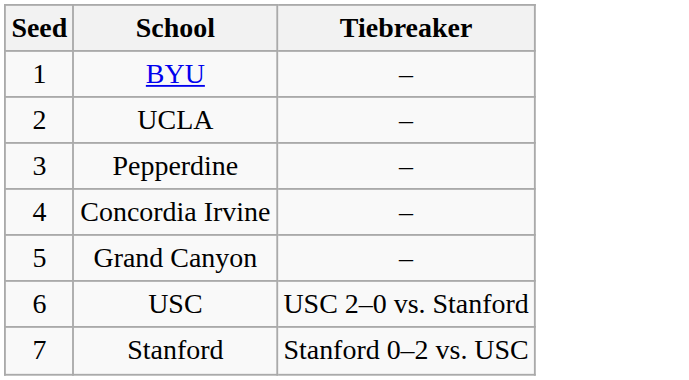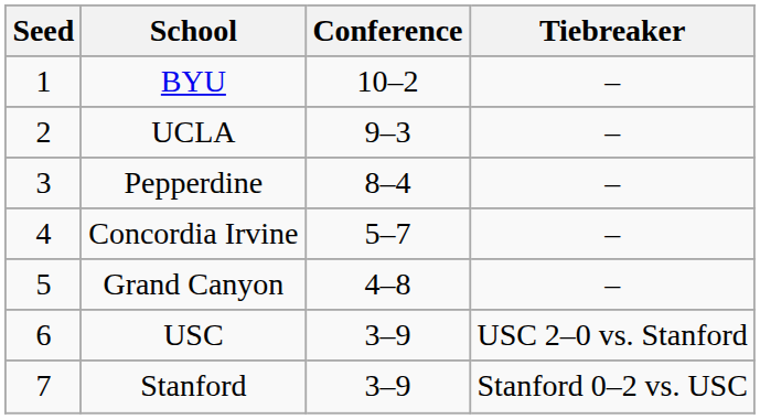+ column: Conference | 10–2 | 9–3 | 8–4 | 5–7 | 4–8 | 3–9 | 3–9
